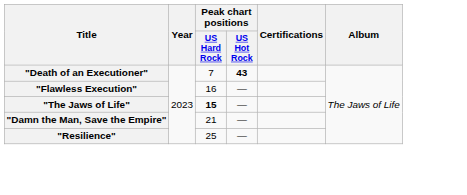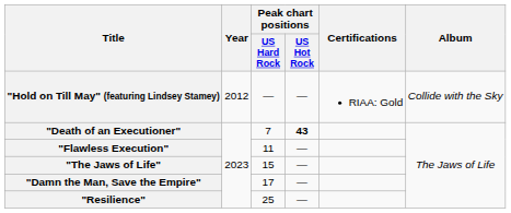+ row: "Hold on Till May" (featuring Lindsey Stamey) | 2012 | — | — | RIAA: Gold | Collide with the Sky
"Flawless Execution" | Peak chart positions / US Hard Rock: 16 -> 11
"The Jaws of Life" | Peak chart positions / US Hard Rock: bold -> normal
"Damn the Man, Save the Empire" | Peak chart positions / US Hard Rock: 21 -> 17
